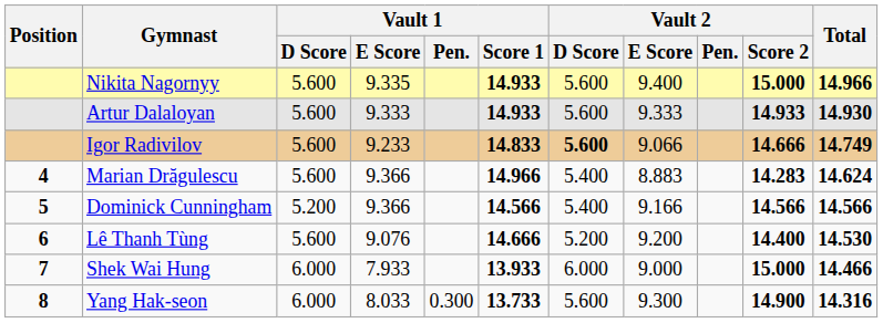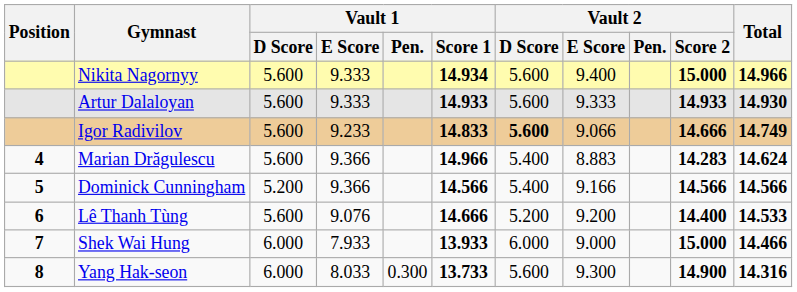Nikita Nagornyy | Vault 1 / E Score: 9.335 -> 9.333
Nikita Nagornyy | Vault 1 / Score 1: 14.933 -> 14.934
Lê Thanh Tùng | Total: 14.530 -> 14.533
